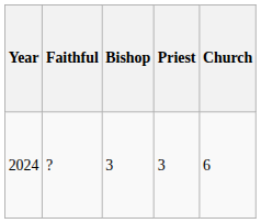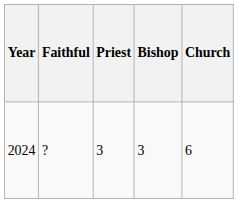columns swapped: Bishop <-> Priest
